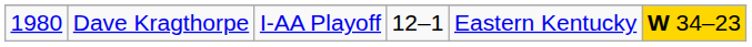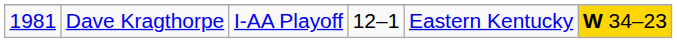Dave Kragthorpe | column 1: 1980 -> 1981
